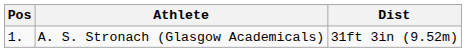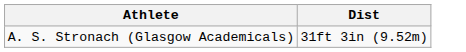- column: Pos | 1.
